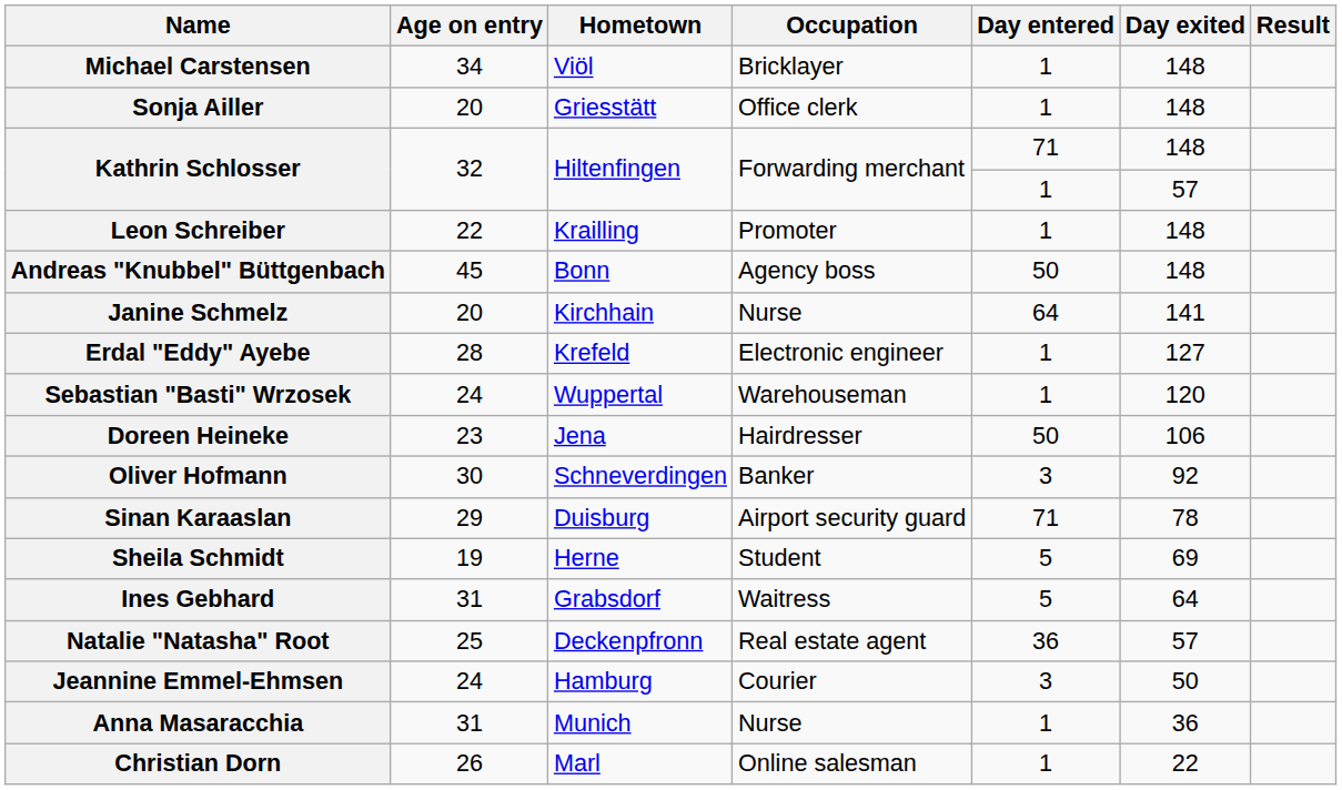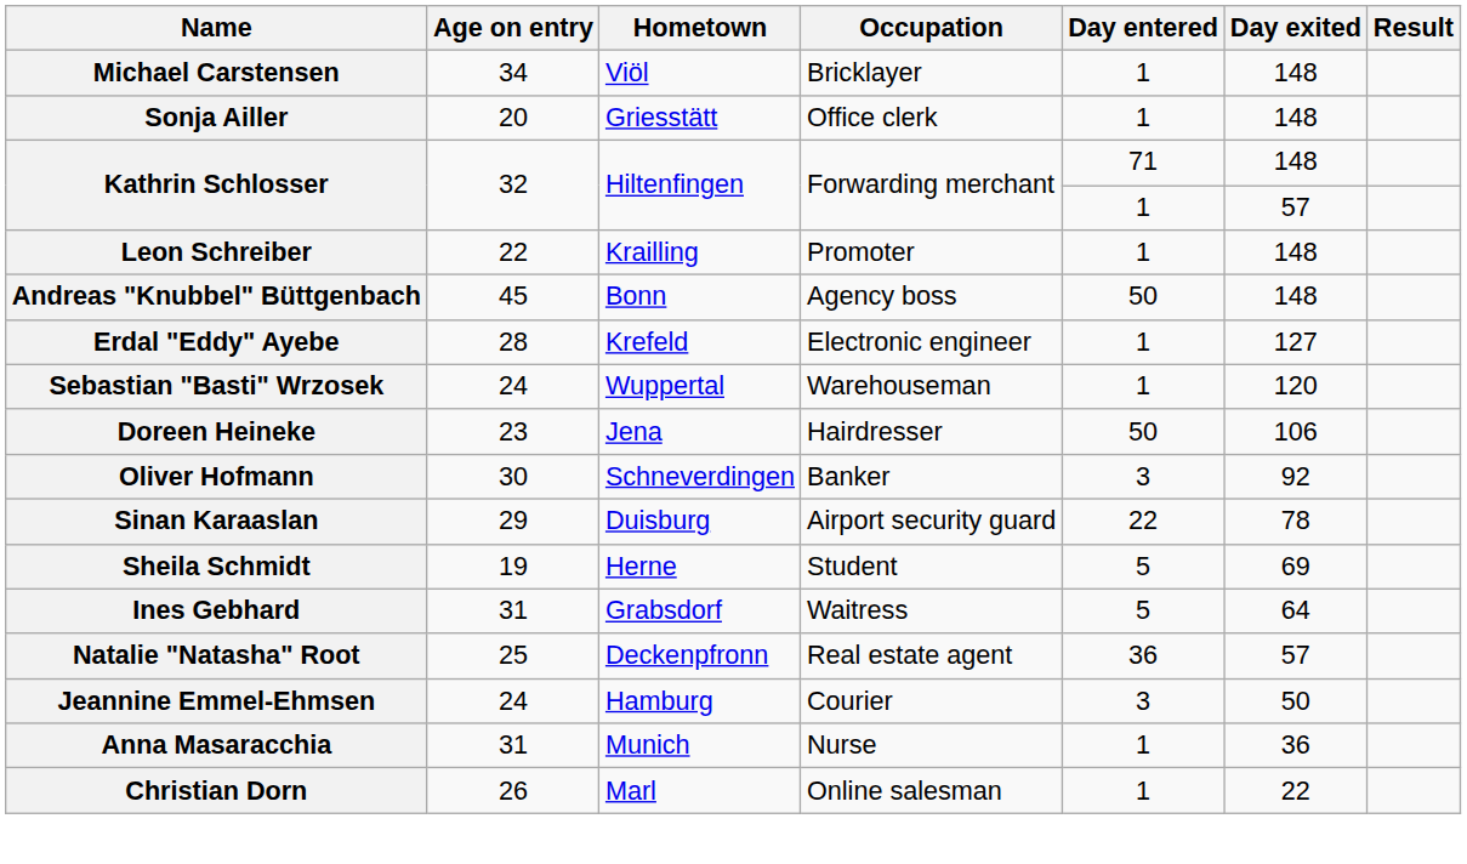- row: Janine Schmelz | 20 | Kirchhain | Nurse | 64 | 141
Sinan Karaaslan | Day entered: 71 -> 22
